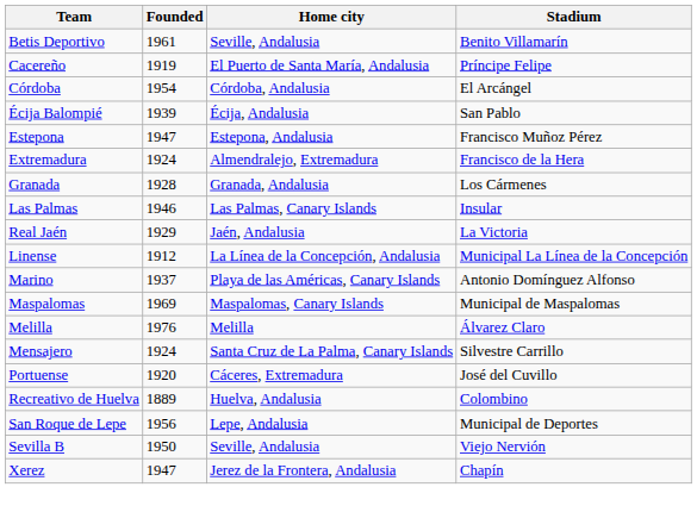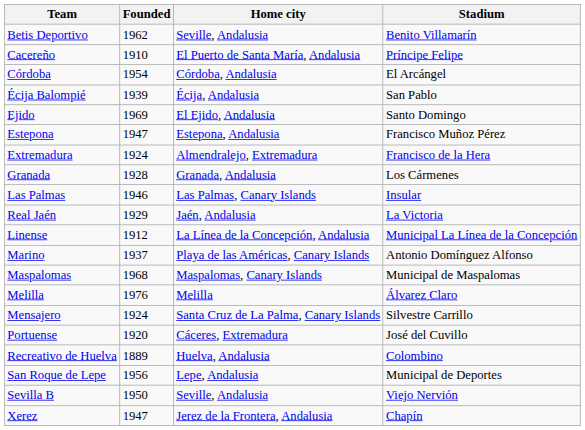Betis Deportivo | Founded: 1961 -> 1962
Cacereño | Founded: 1919 -> 1910
+ row: Ejido | 1969 | El Ejido, Andalusia | Santo Domingo
Maspalomas | Founded: 1969 -> 1968
